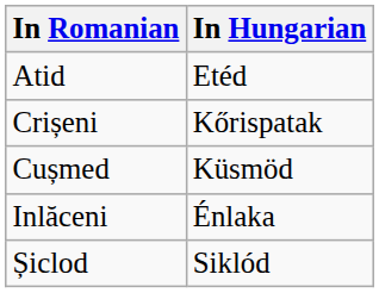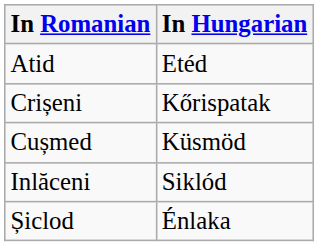Inlăceni | In Hungarian: Énlaka -> Siklód
Șiclod | In Hungarian: Siklód -> Énlaka
